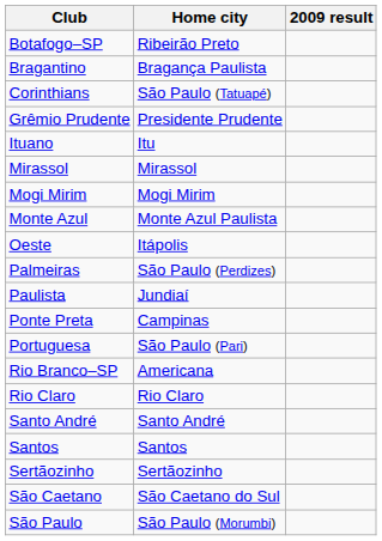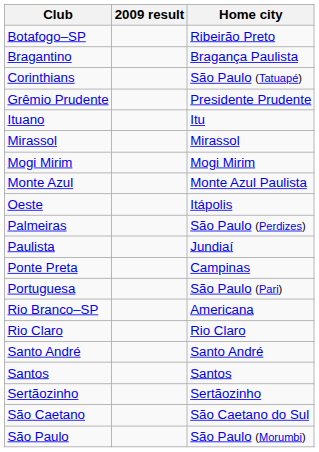columns swapped: Home city <-> 2009 result
